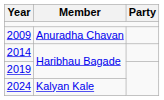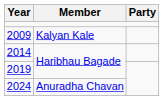2009 | Member: Anuradha Chavan -> Kalyan Kale
2024 | Member: Kalyan Kale -> Anuradha Chavan
